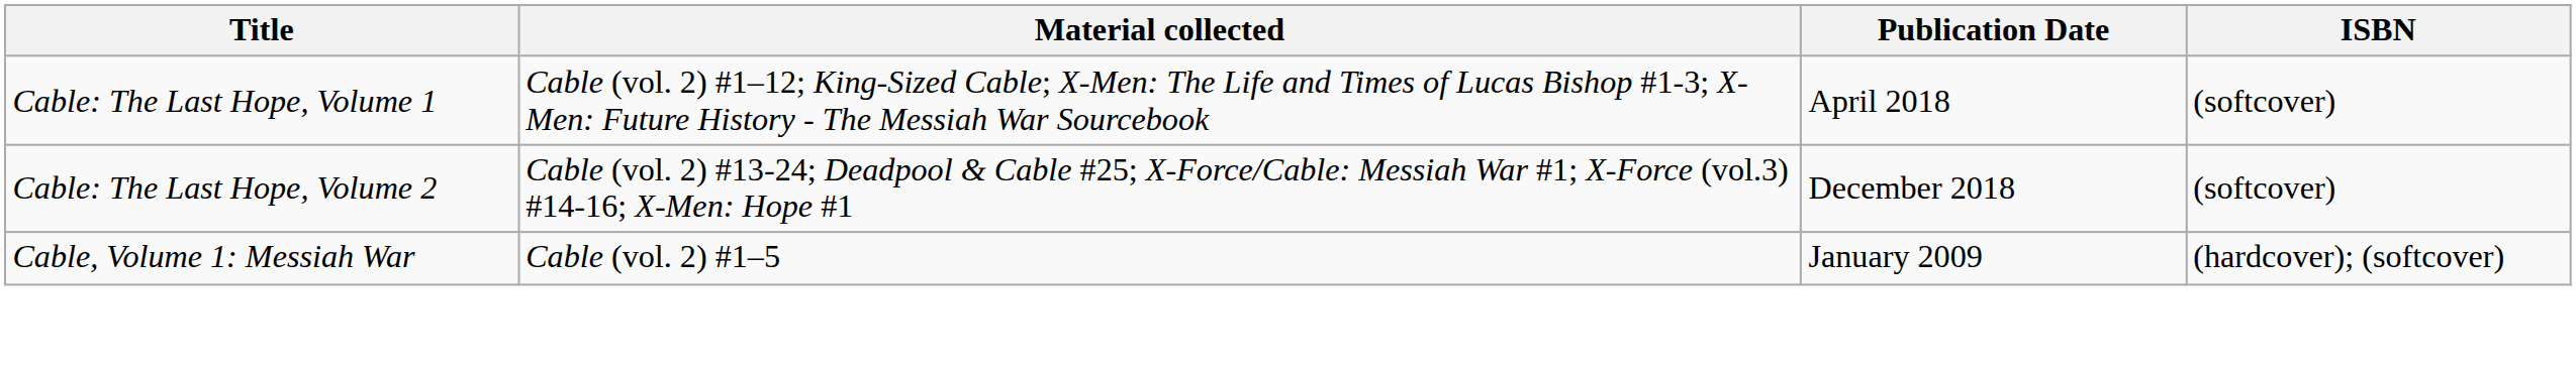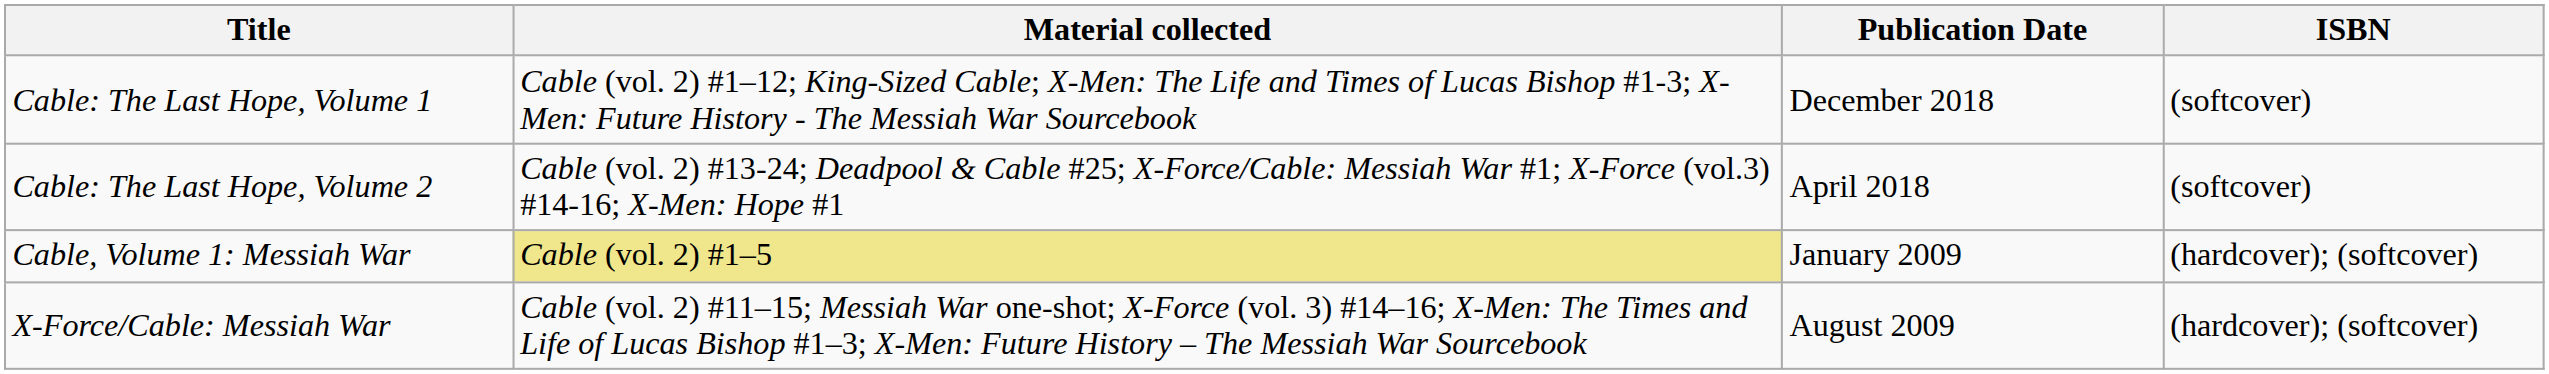Cable: The Last Hope, Volume 1 | Publication Date: April 2018 -> December 2018
Cable: The Last Hope, Volume 2 | Publication Date: December 2018 -> April 2018
Cable, Volume 1: Messiah War | Material collected: no background -> khaki background
+ row: X-Force/Cable: Messiah War | Cable (vol. 2) #11–15; Messiah War one-shot; X-Force (vol. 3) #14–16; X-Men: The Times and Life of Lucas Bishop #1–3; X-Men: Future History – The Messiah War Sourcebook | August 2009 | (hardcover); (softcover)
